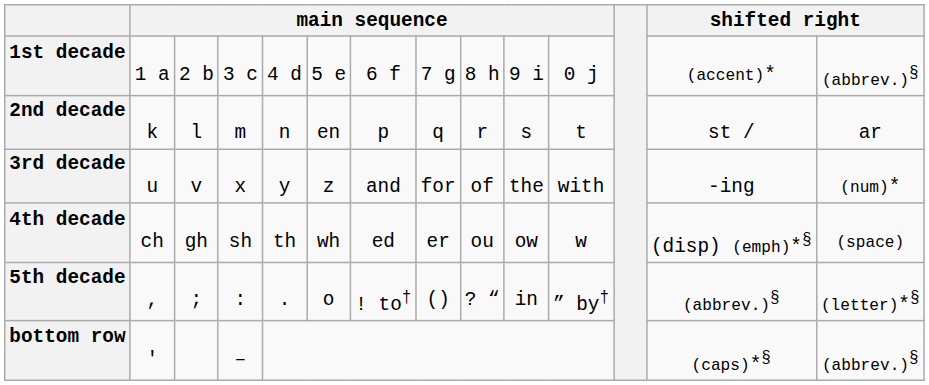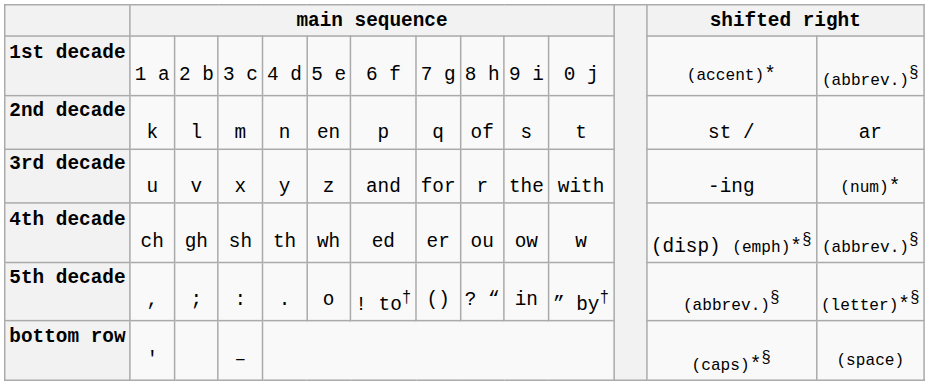2nd decade | column 9: r -> of
3rd decade | column 9: of -> r
4th decade | column 14: (space) -> (abbrev.)§
bottom row | column 14: (abbrev.)§ -> (space)
